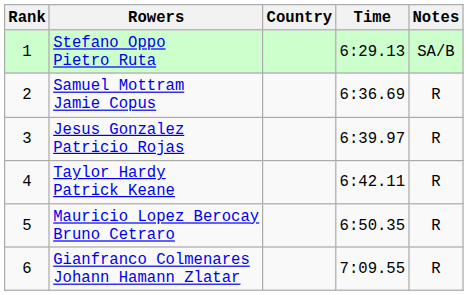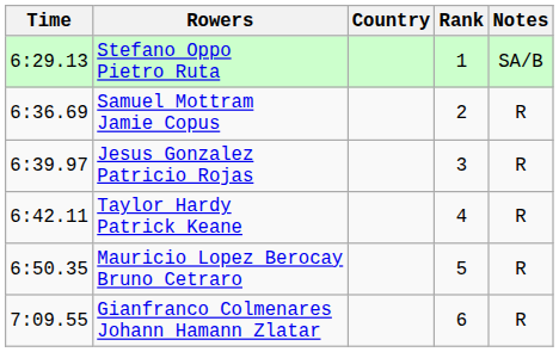columns swapped: Rank <-> Time
